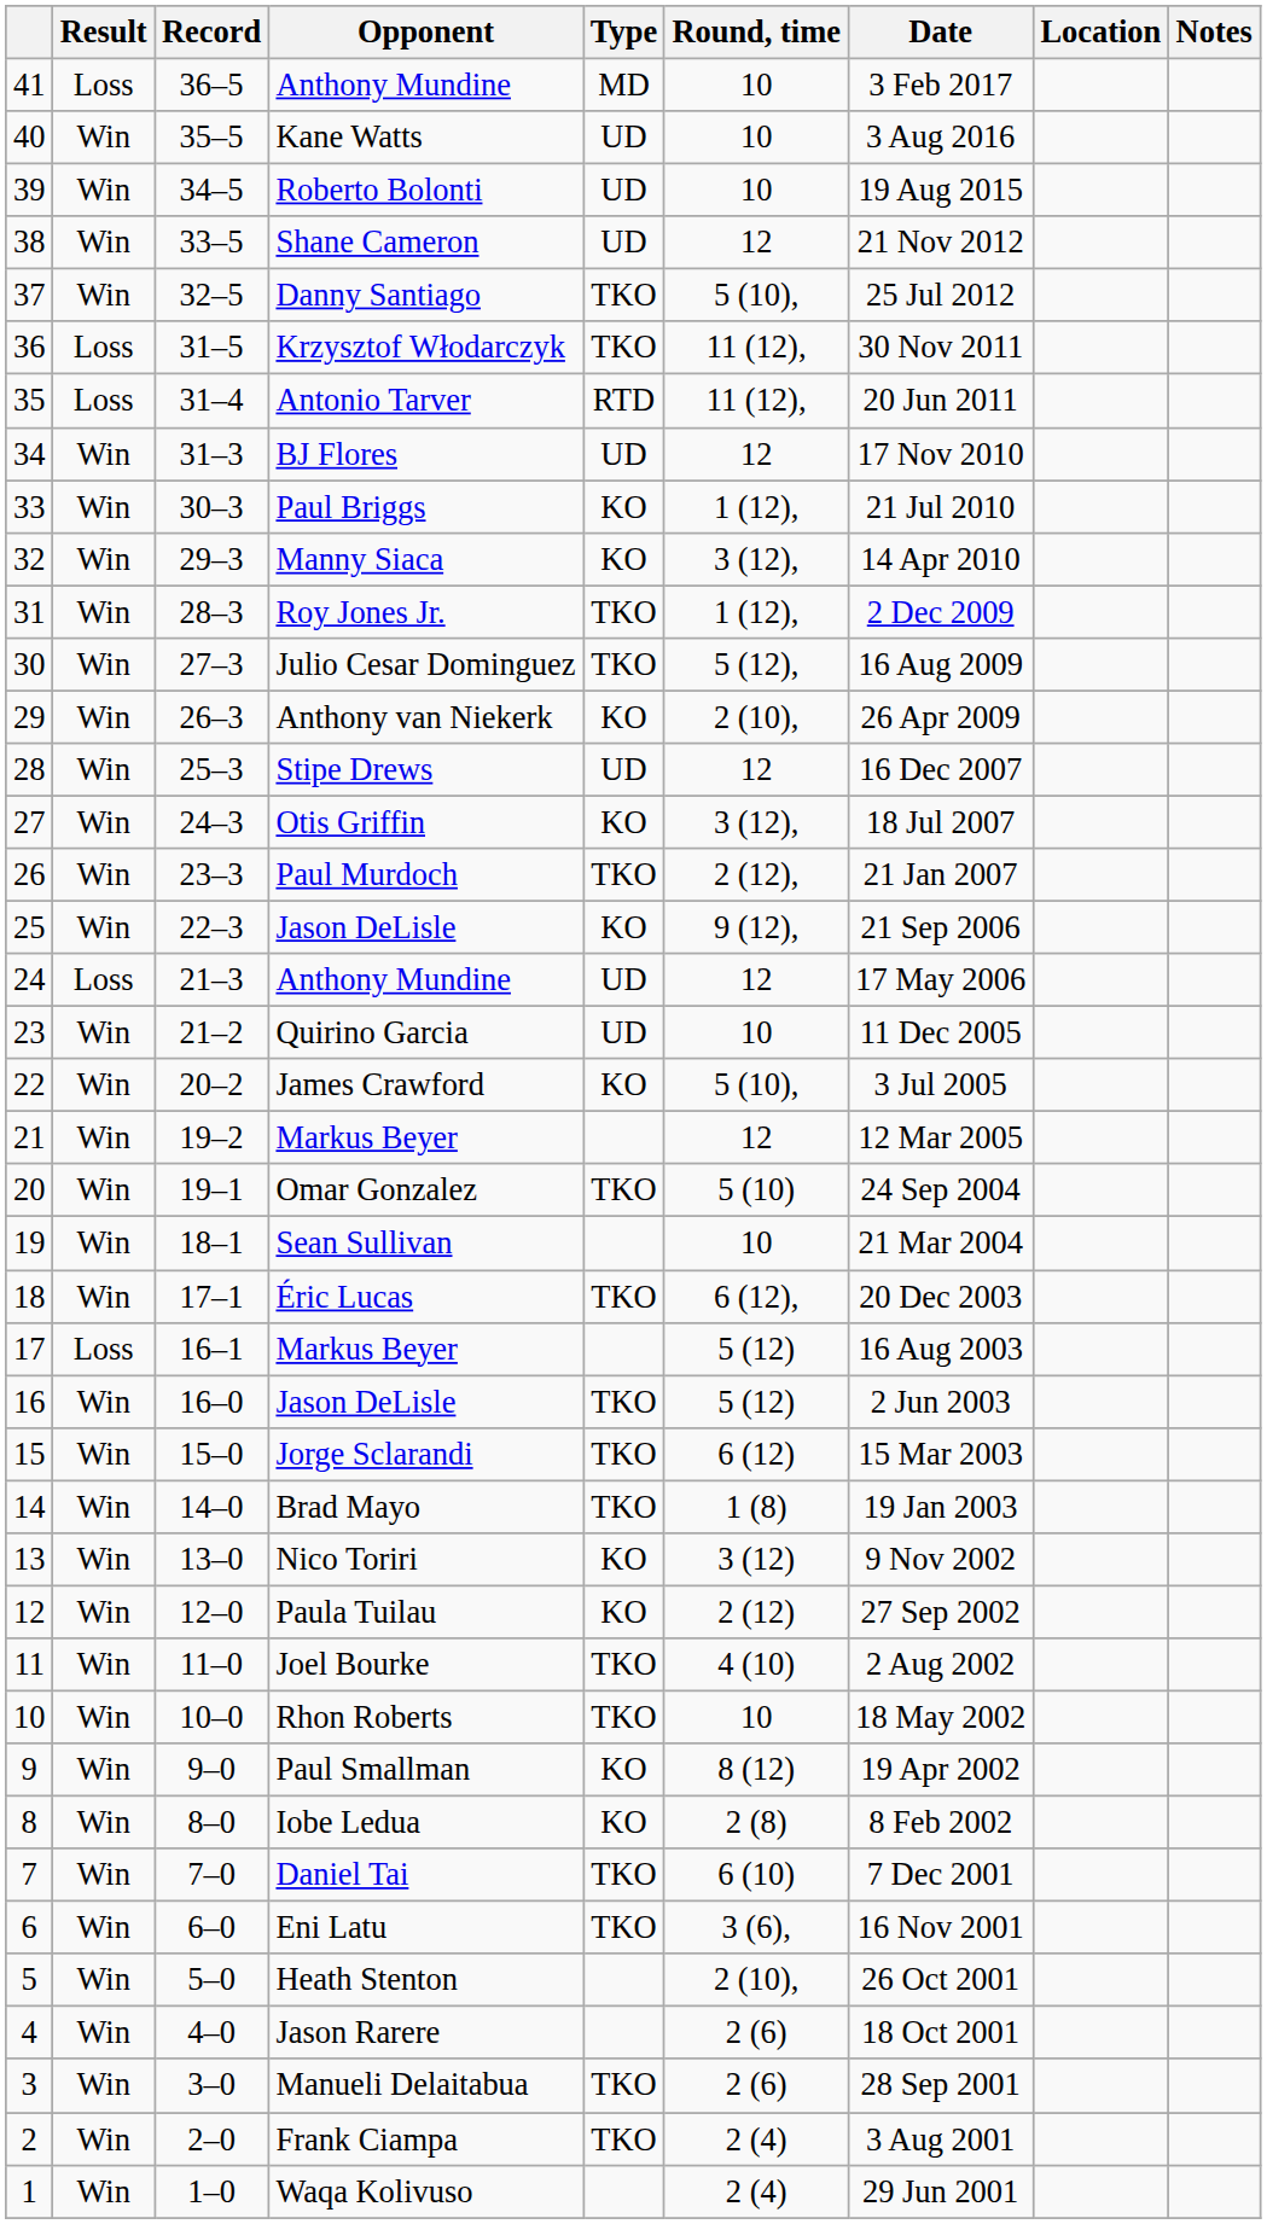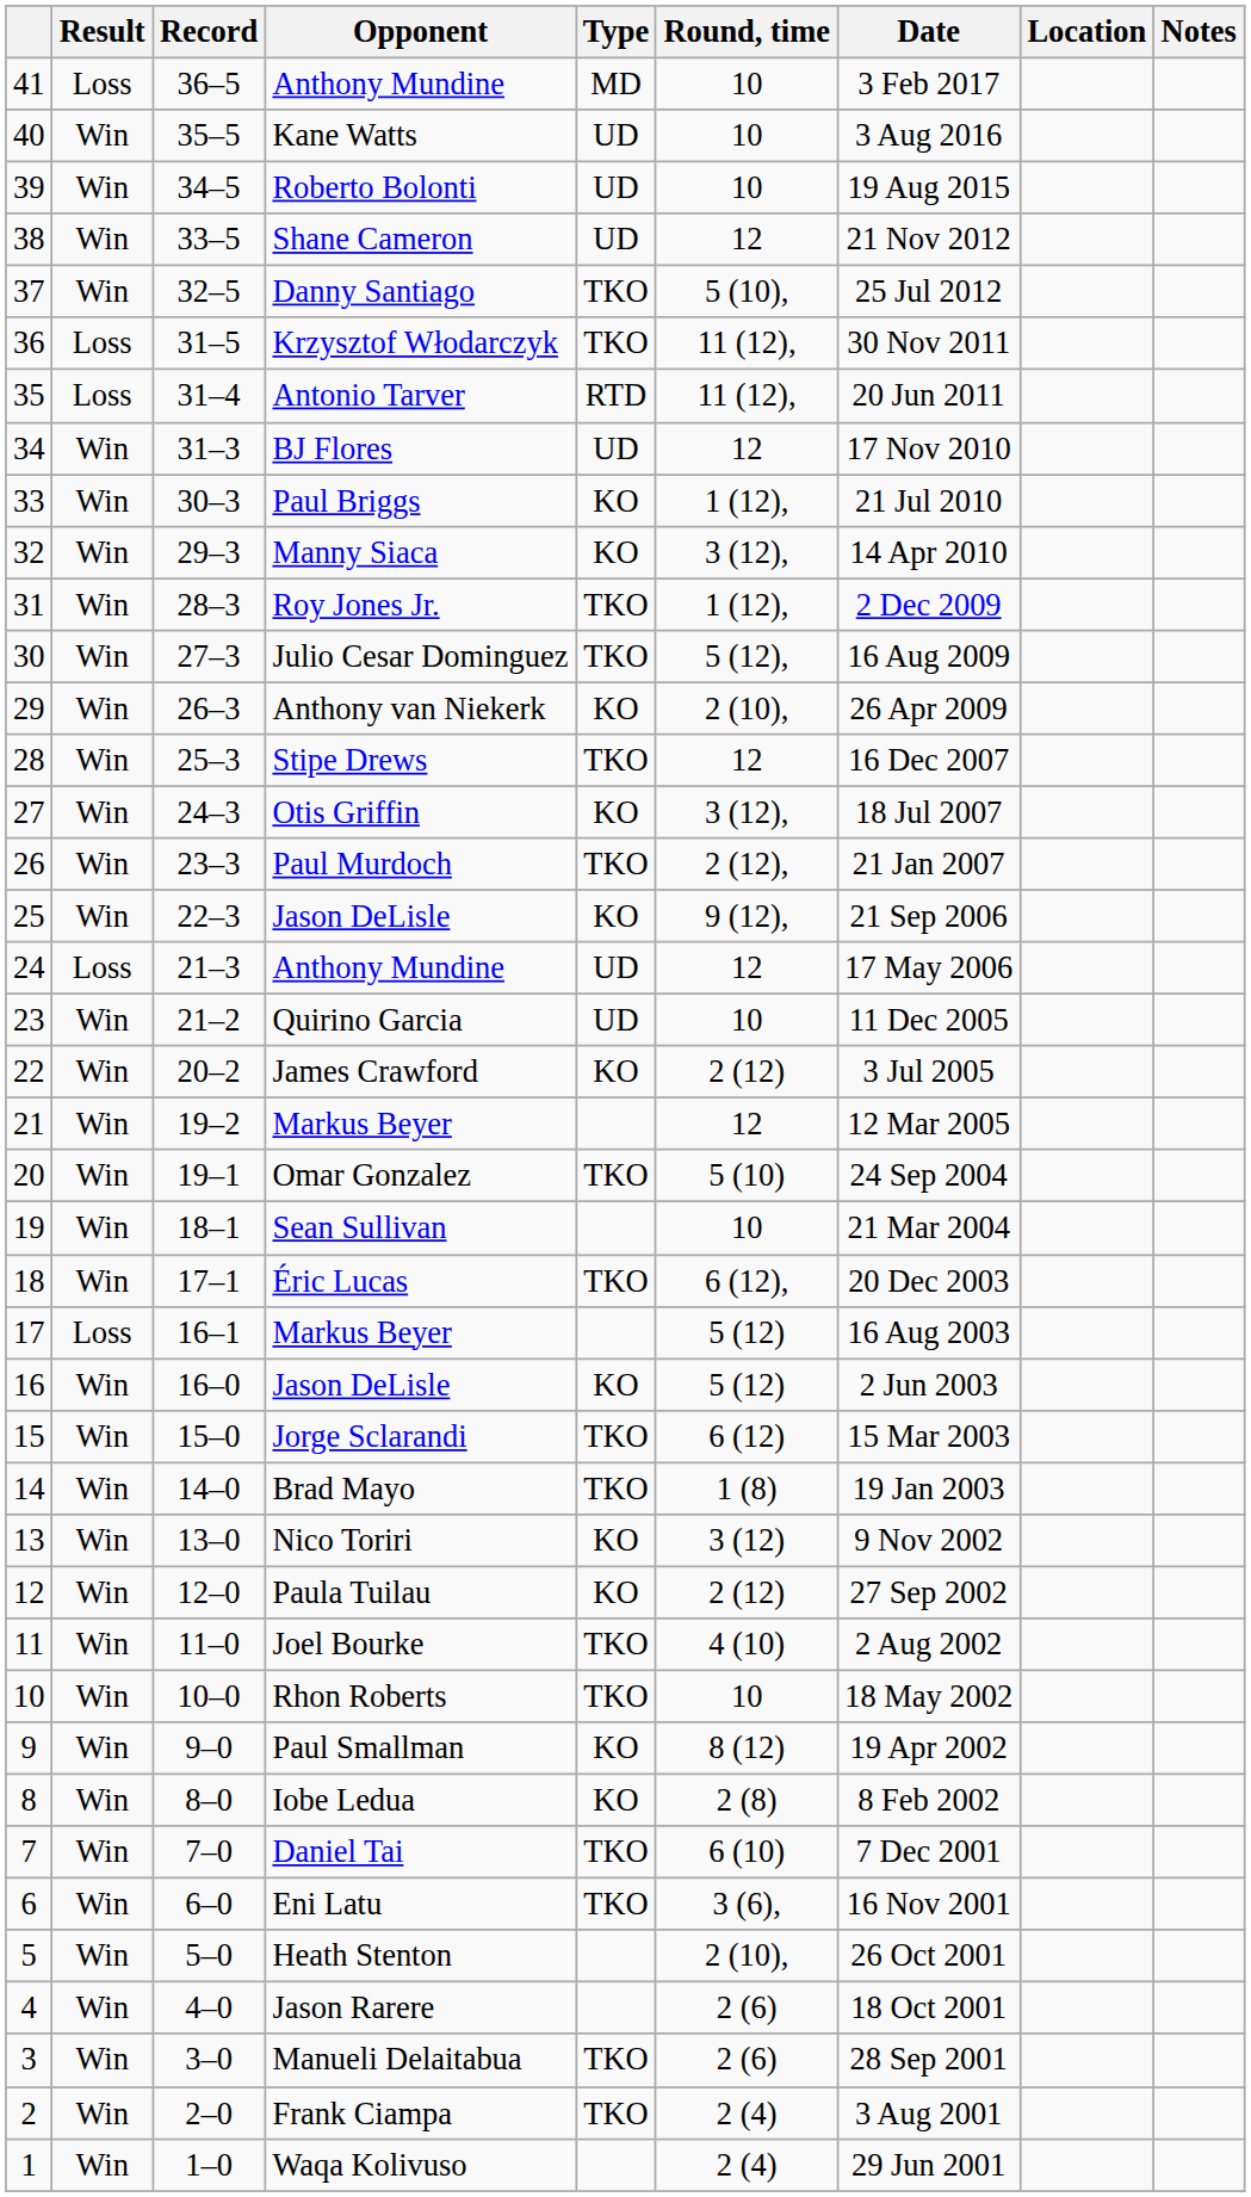Stipe Drews | Type: UD -> TKO
James Crawford | Round, time: 5 (10), -> 2 (12)
16 / Jason DeLisle | Type: TKO -> KO
